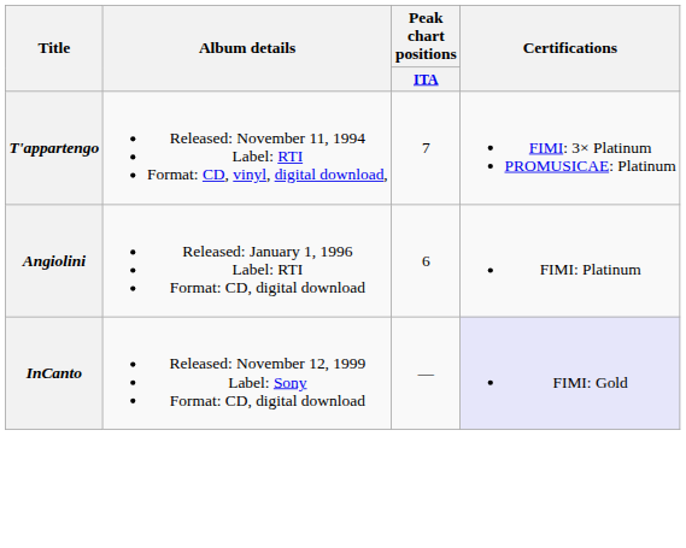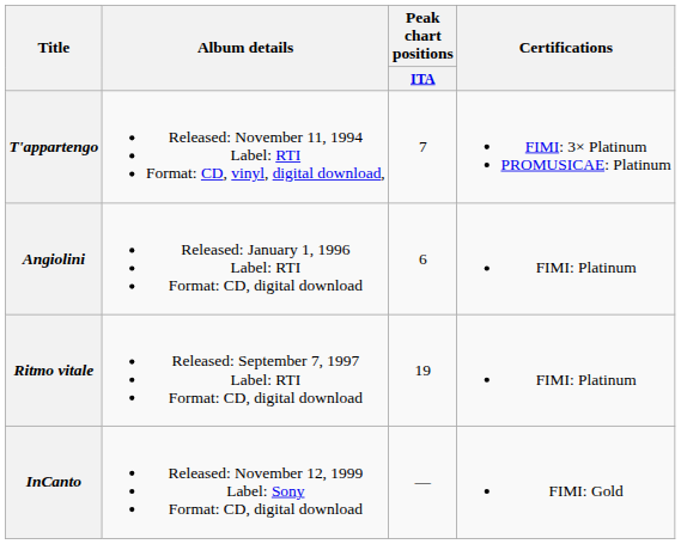+ row: Ritmo vitale | Released: September 7, 1997 Label: RTI Format: CD, digital download | 19 | FIMI: Platinum
InCanto | Certifications: lavender background -> no background
